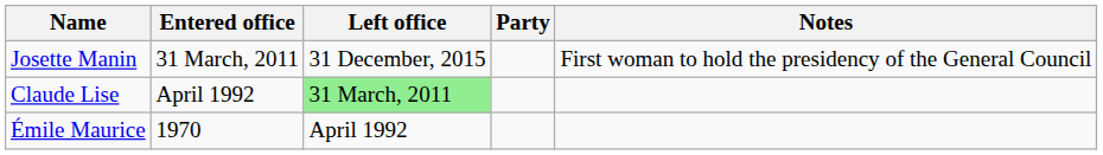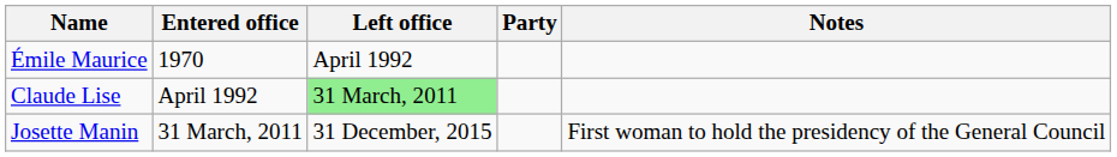rows swapped: Émile Maurice <-> Josette Manin
